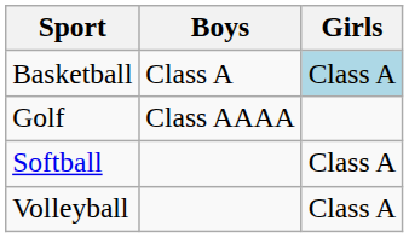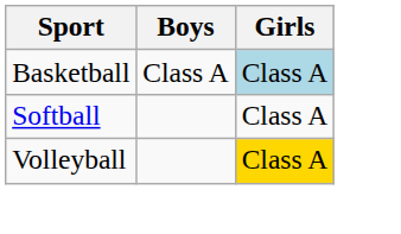- row: Golf | Class AAAA
Volleyball | Girls: no background -> gold background
